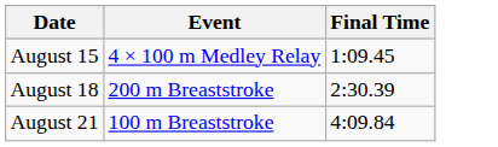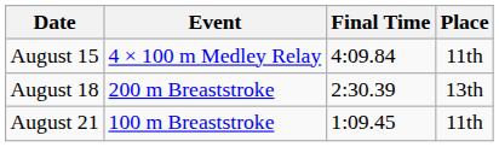+ column: Place | 11th | 13th | 11th
August 15 | Final Time: 1:09.45 -> 4:09.84
August 21 | Final Time: 4:09.84 -> 1:09.45
